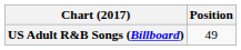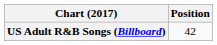US Adult R&B Songs (Billboard) | Position: 49 -> 42
